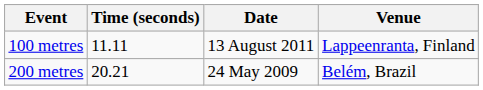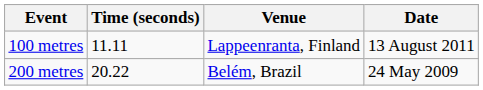columns swapped: Venue <-> Date
200 metres | Time (seconds): 20.21 -> 20.22
